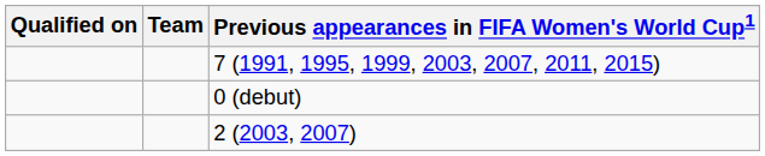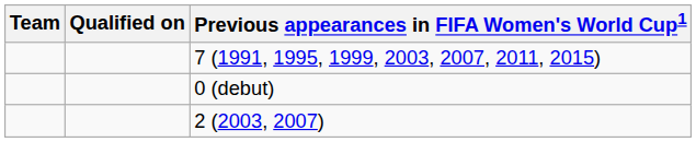columns swapped: Team <-> Qualified on
